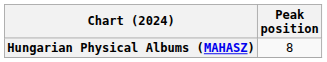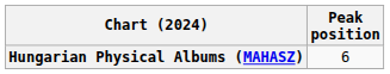Hungarian Physical Albums (MAHASZ) | Peak position: 8 -> 6
